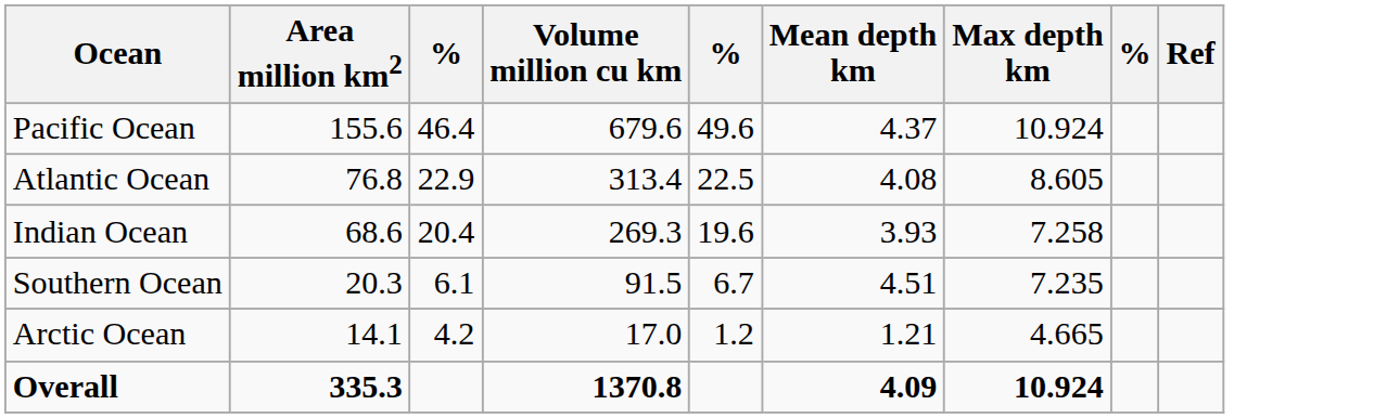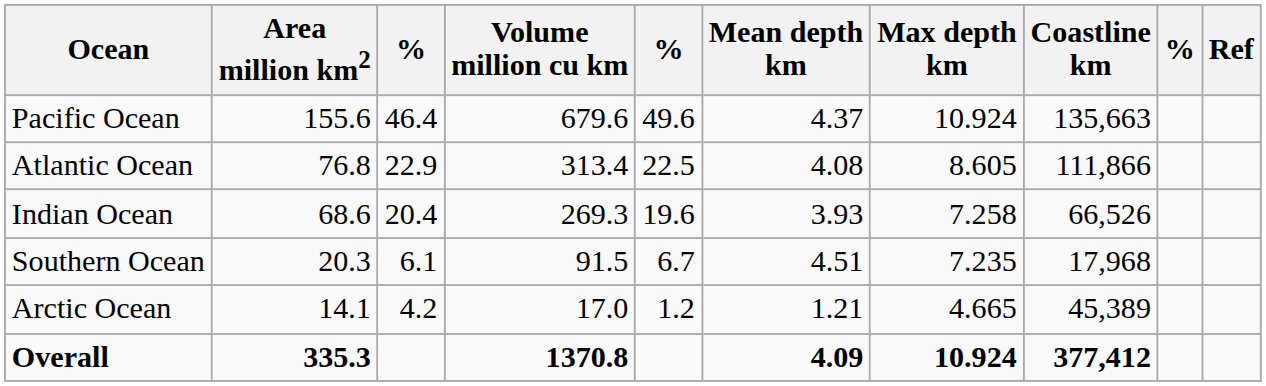+ column: Coastline km | 135,663 | 111,866 | 66,526 | 17,968 | 45,389 | 377,412
